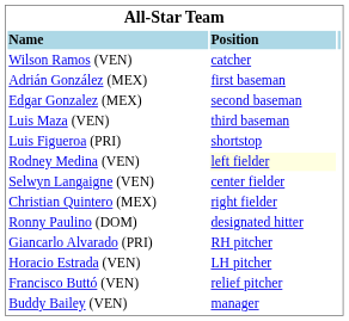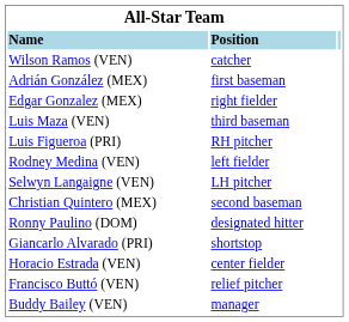Edgar Gonzalez (MEX) | column 2: second baseman -> right fielder
Luis Figueroa (PRI) | column 2: shortstop -> RH pitcher
Rodney Medina (VEN) | column 2: lightyellow background -> no background
Selwyn Langaigne (VEN) | column 2: center fielder -> LH pitcher
Christian Quintero (MEX) | column 2: right fielder -> second baseman
Giancarlo Alvarado (PRI) | column 2: RH pitcher -> shortstop
Horacio Estrada (VEN) | column 2: LH pitcher -> center fielder
